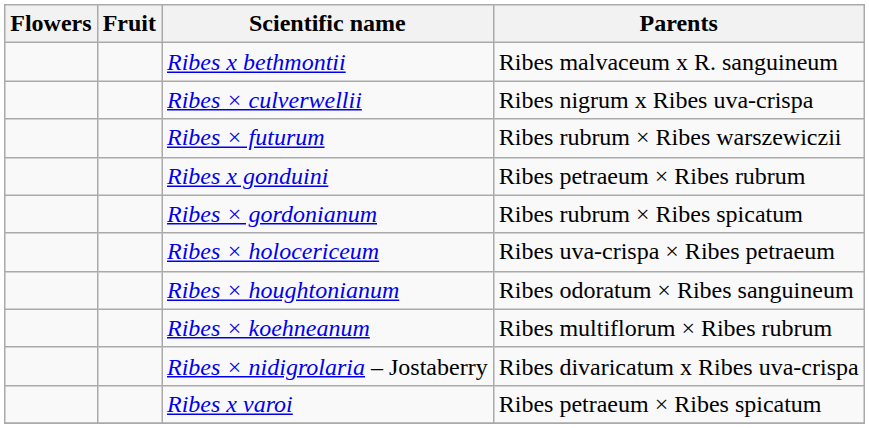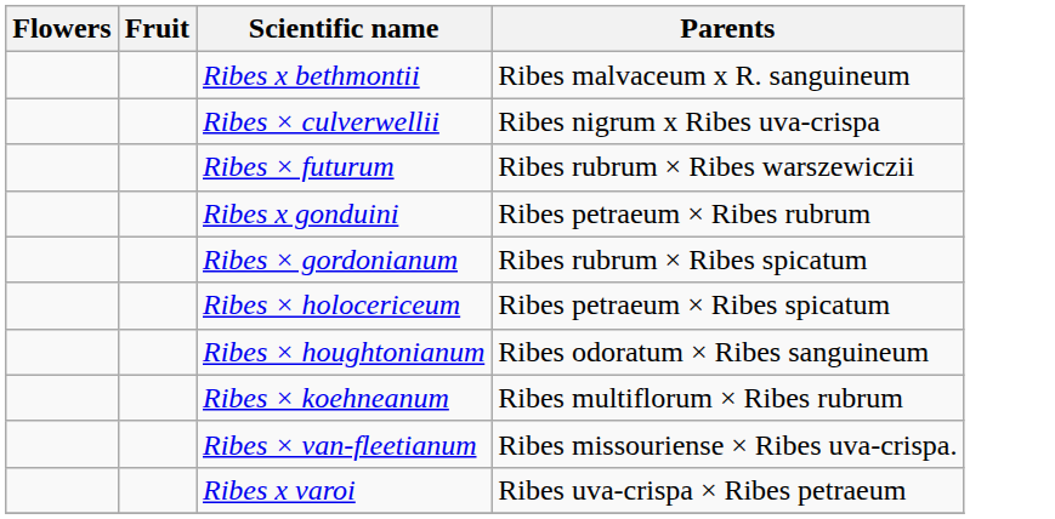Ribes × holocericeum | Parents: Ribes uva-crispa × Ribes petraeum -> Ribes petraeum × Ribes spicatum
- row: Ribes × nidigrolaria – Jostaberry | Ribes divaricatum x Ribes uva-crispa
+ row: Ribes × van-fleetianum | Ribes missouriense × Ribes uva-crispa.
Ribes x varoi | Parents: Ribes petraeum × Ribes spicatum -> Ribes uva-crispa × Ribes petraeum
